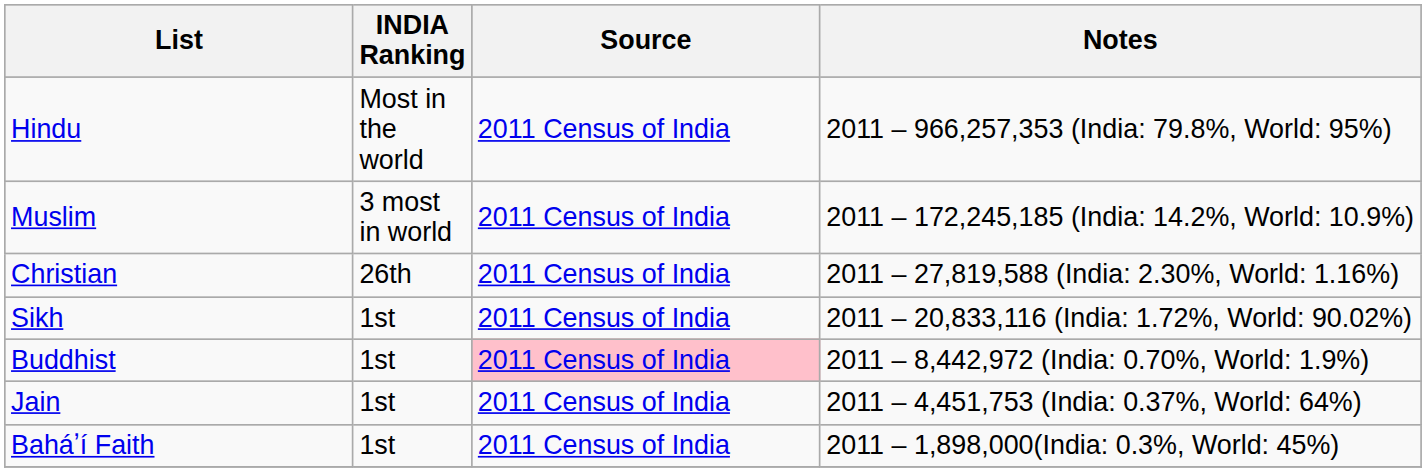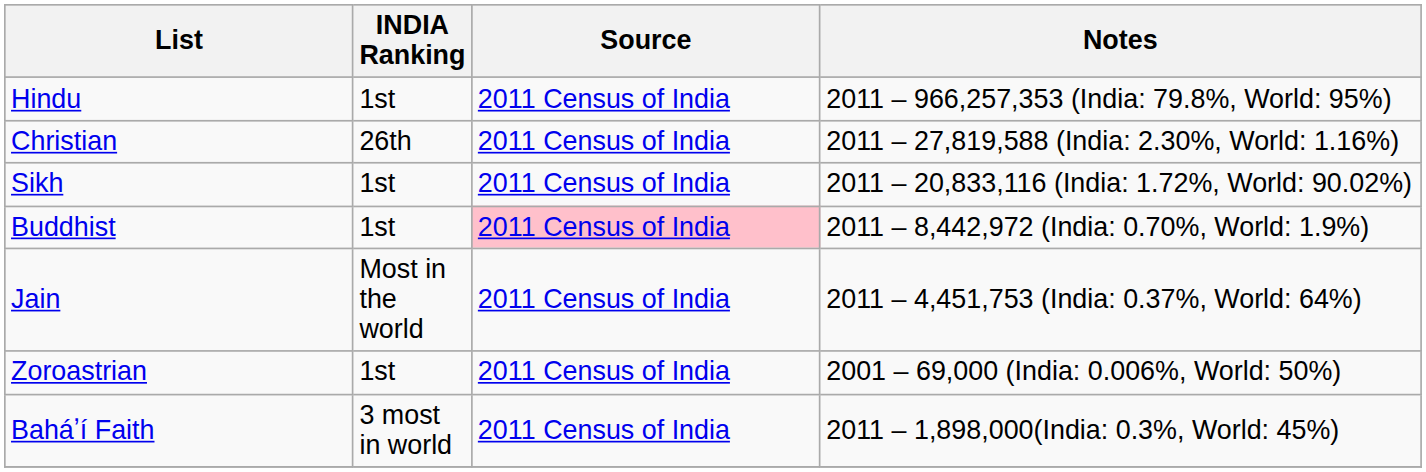Hindu | INDIA Ranking: Most in the world -> 1st
- row: Muslim | 3 most in world | 2011 Census of India | 2011 – 172,245,185 (India: 14.2%, World: 10.9%)
Jain | INDIA Ranking: 1st -> Most in the world
+ row: Zoroastrian | 1st | 2011 Census of India | 2001 – 69,000 (India: 0.006%, World: 50%)
Baháʼí Faith | INDIA Ranking: 1st -> 3 most in world
